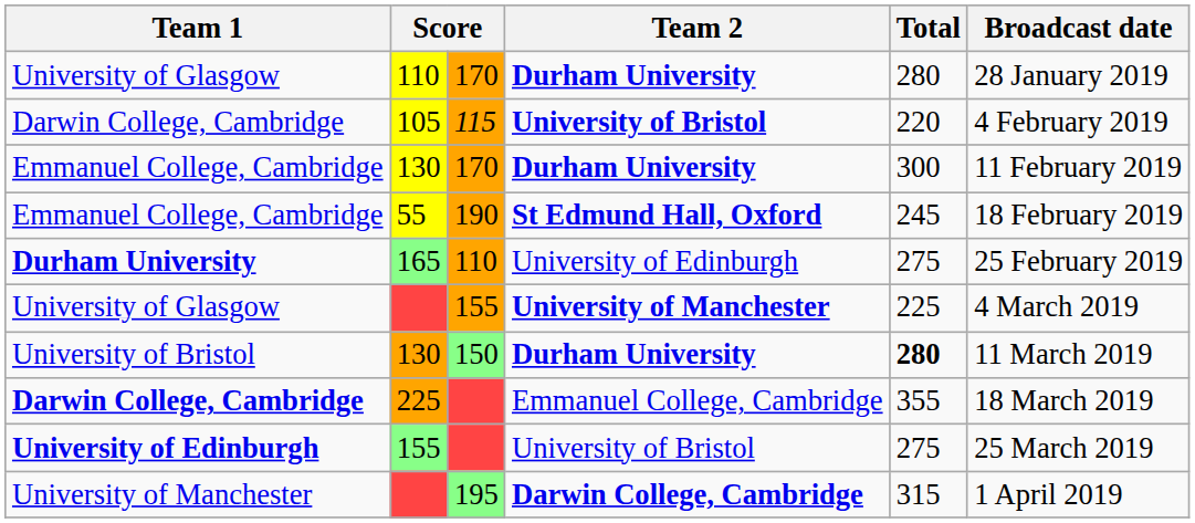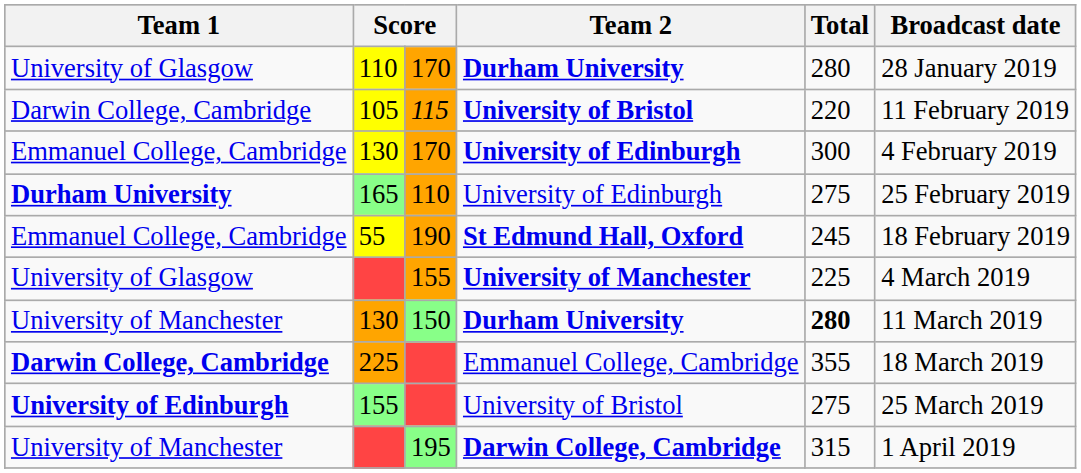105 | Broadcast date: 4 February 2019 -> 11 February 2019
130 / 170 | Team 2: Durham University -> University of Edinburgh
130 / 170 | Broadcast date: 11 February 2019 -> 4 February 2019
rows swapped: 55 <-> 165
130 / 150 | Team 1: University of Bristol -> University of Manchester
